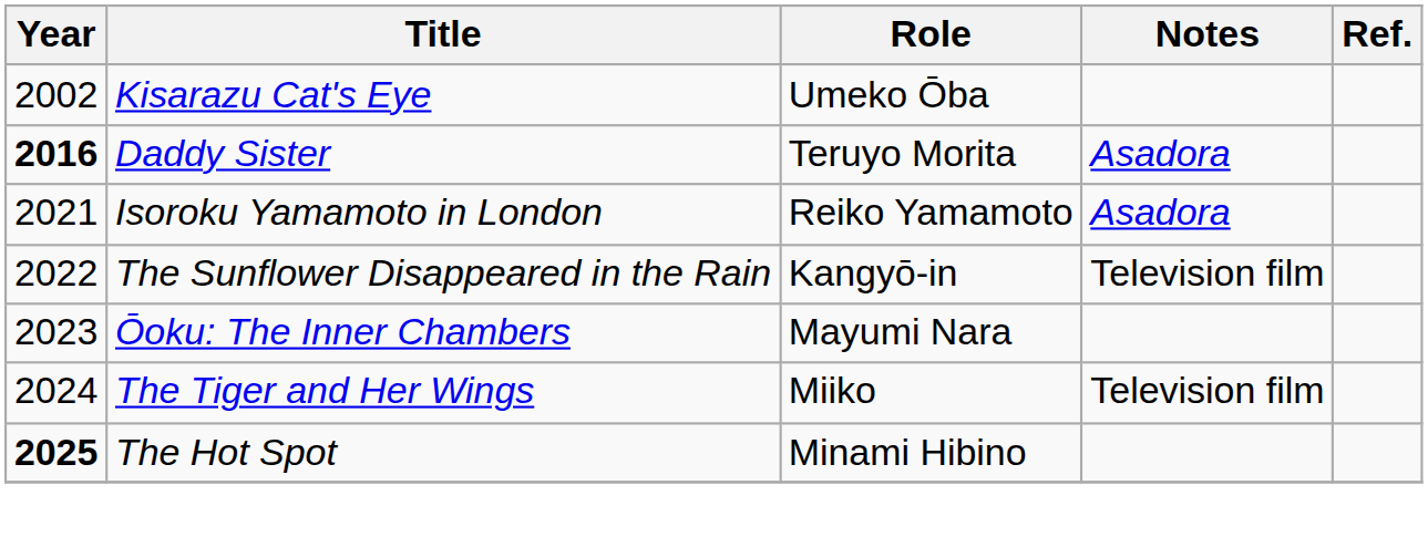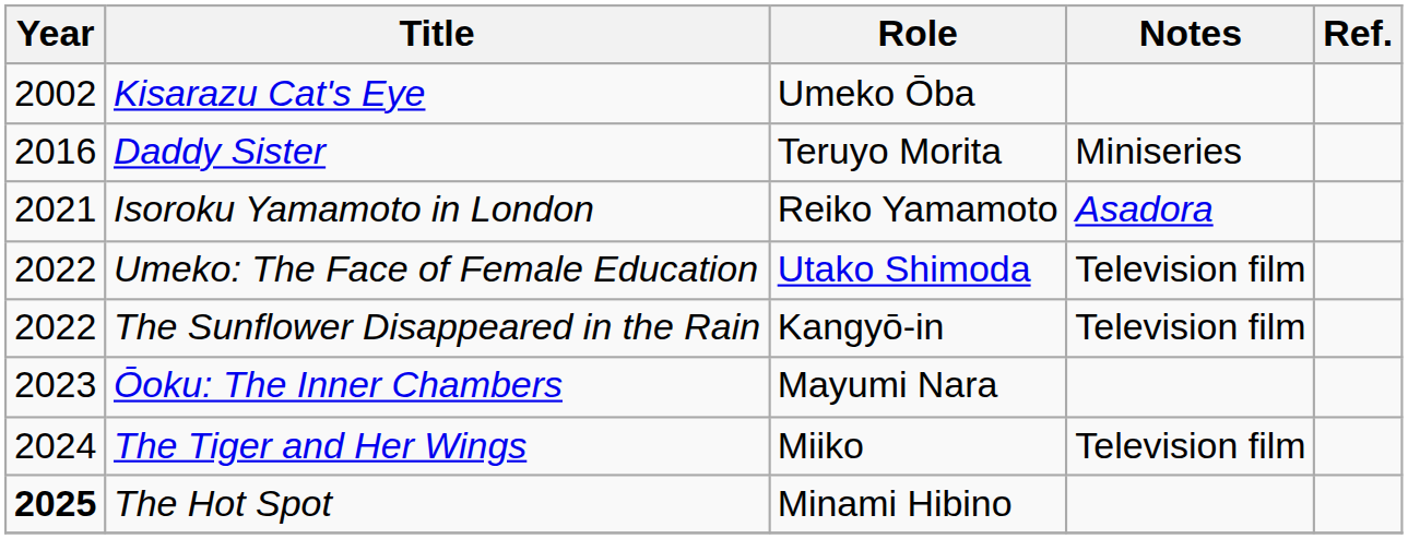Daddy Sister | Year: bold -> normal
Daddy Sister | Notes: Asadora -> Miniseries
+ row: 2022 | Umeko: The Face of Female Education | Utako Shimoda | Television film
